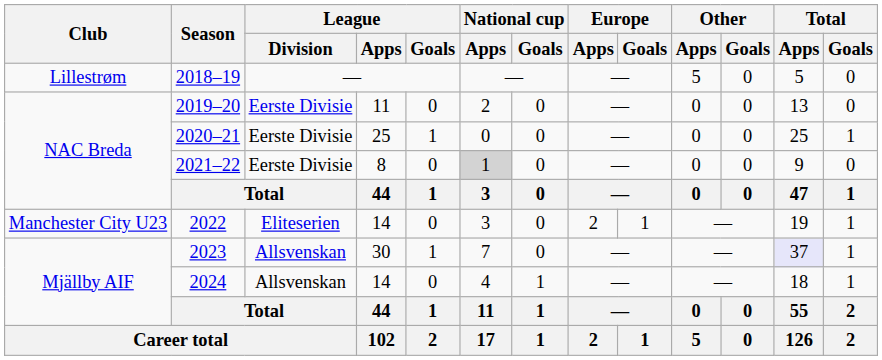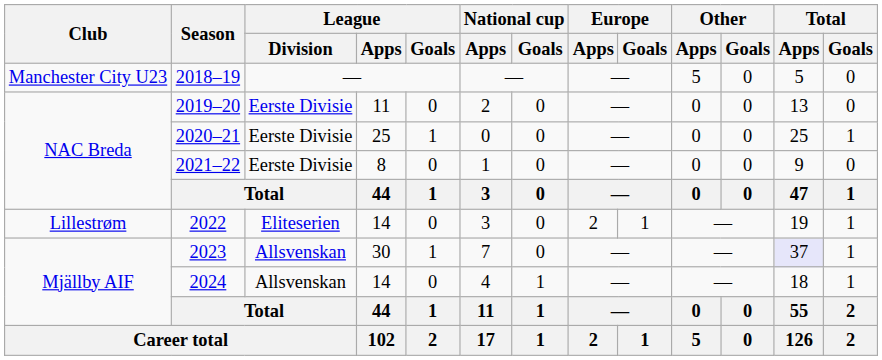2018–19 | Club: Lillestrøm -> Manchester City U23
2021–22 | National cup / Apps: lightgrey background -> no background
2022 | Club: Manchester City U23 -> Lillestrøm
